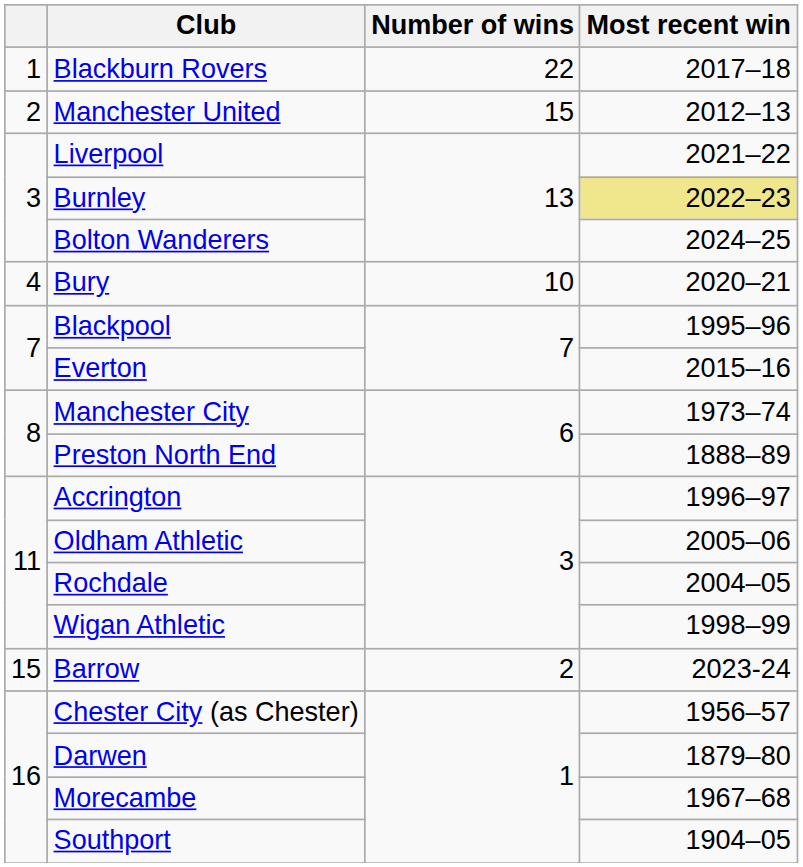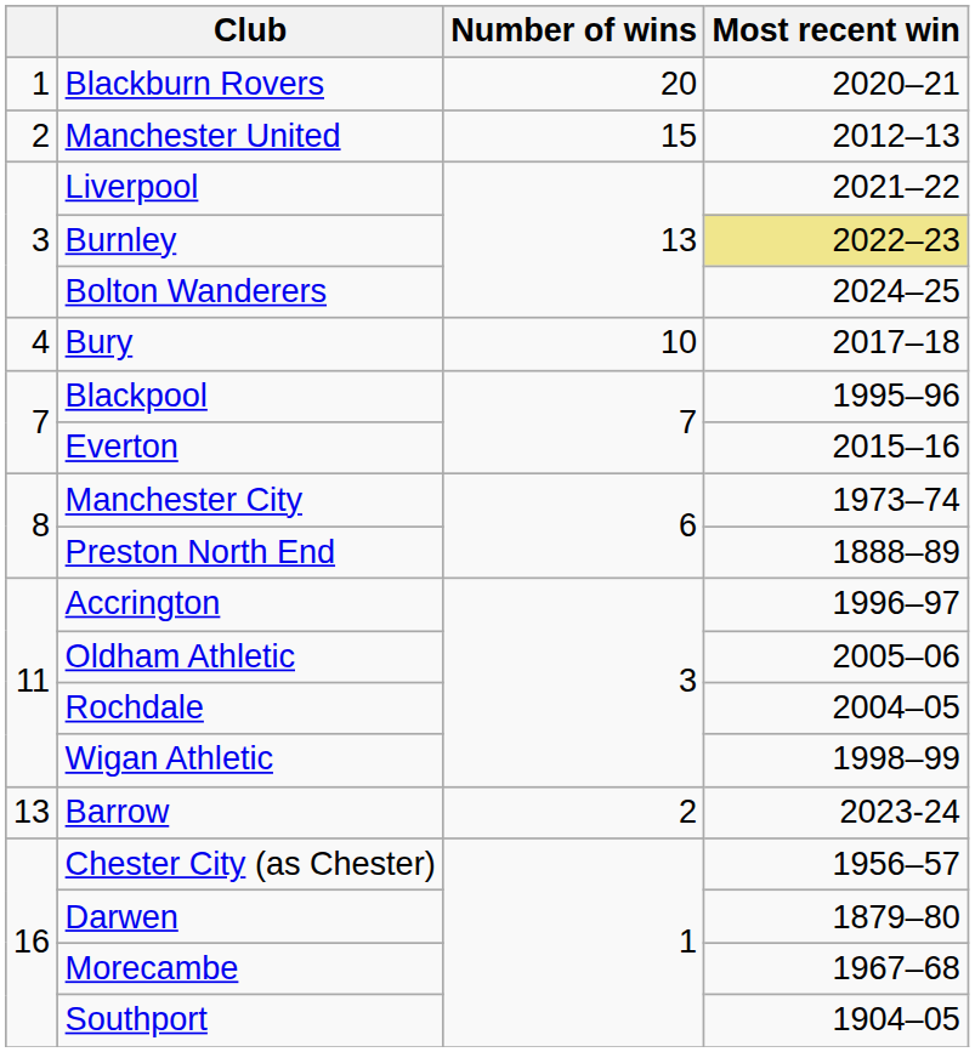Blackburn Rovers | Number of wins: 22 -> 20
Blackburn Rovers | Most recent win: 2017–18 -> 2020–21
Bury | Most recent win: 2020–21 -> 2017–18
Barrow | column 1: 15 -> 13
